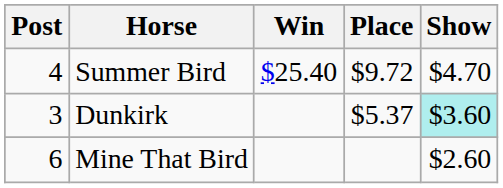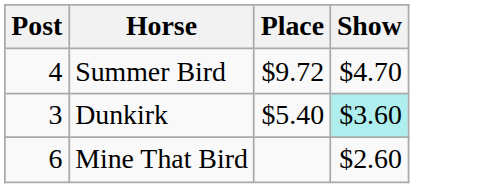- column: Win | $25.40
Dunkirk | Place: $5.37 -> $5.40
